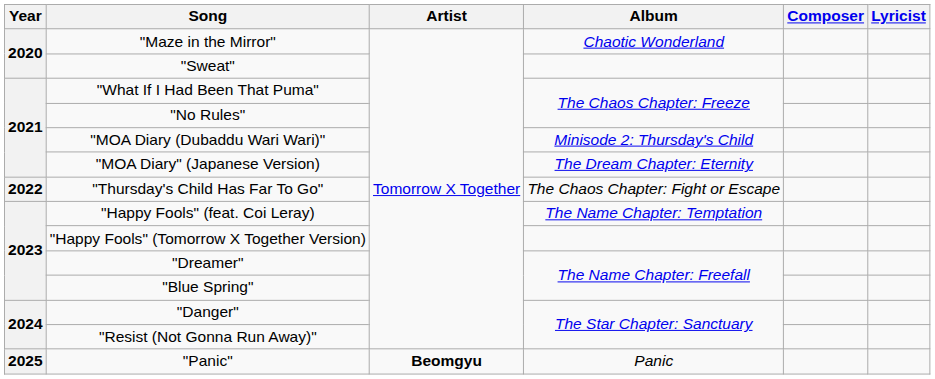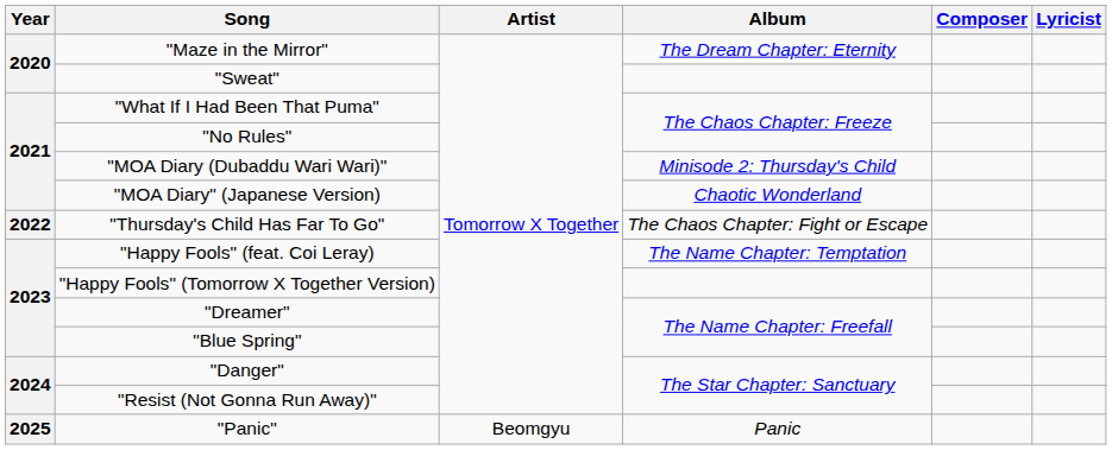"Maze in the Mirror" | Album: Chaotic Wonderland -> The Dream Chapter: Eternity
"MOA Diary" (Japanese Version) | Album: The Dream Chapter: Eternity -> Chaotic Wonderland
"Panic" | Artist: bold -> normal
